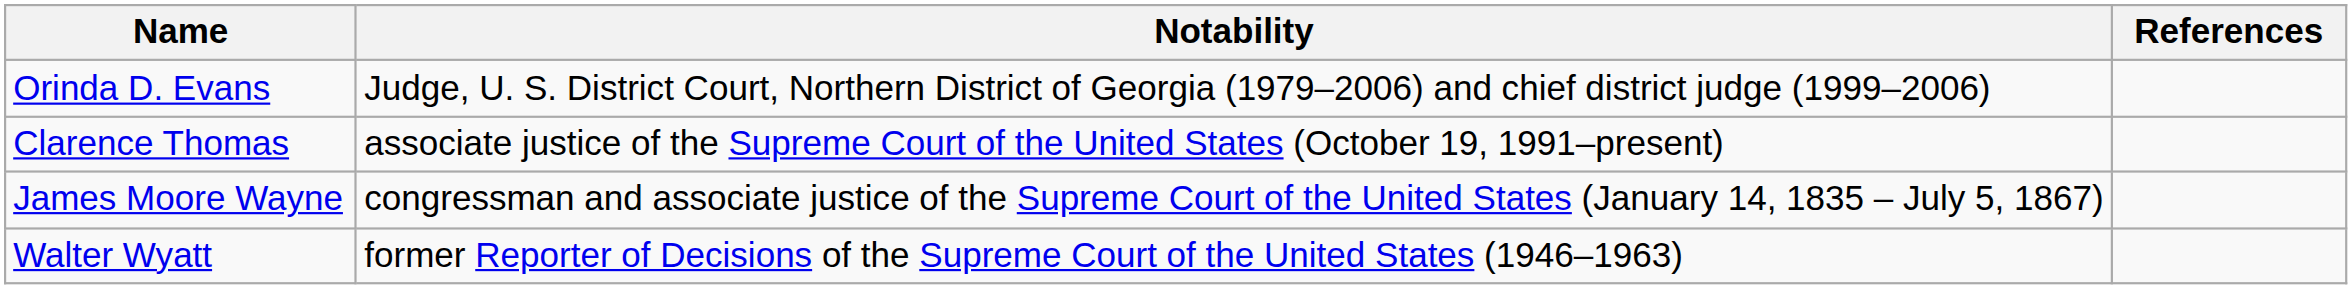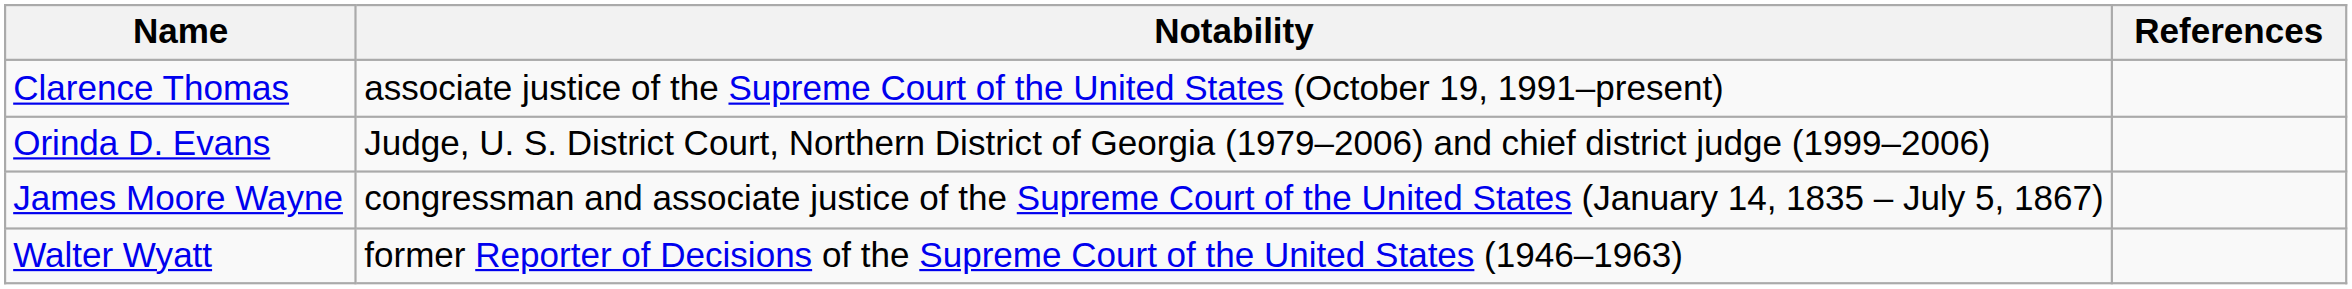rows swapped: Orinda D. Evans <-> Clarence Thomas
